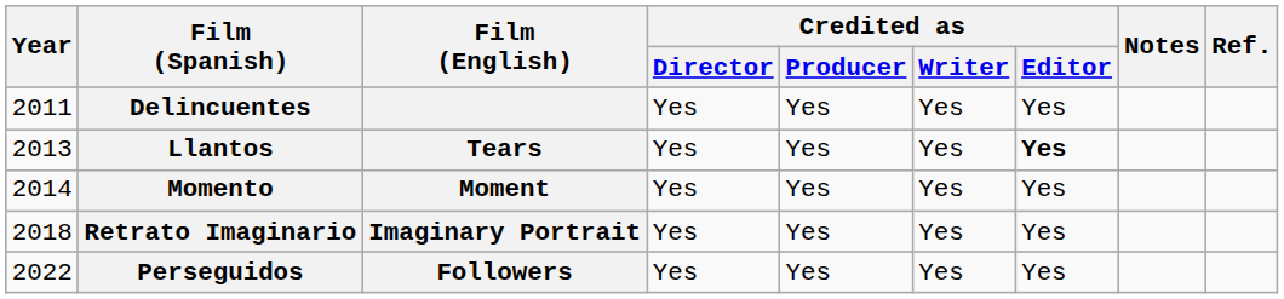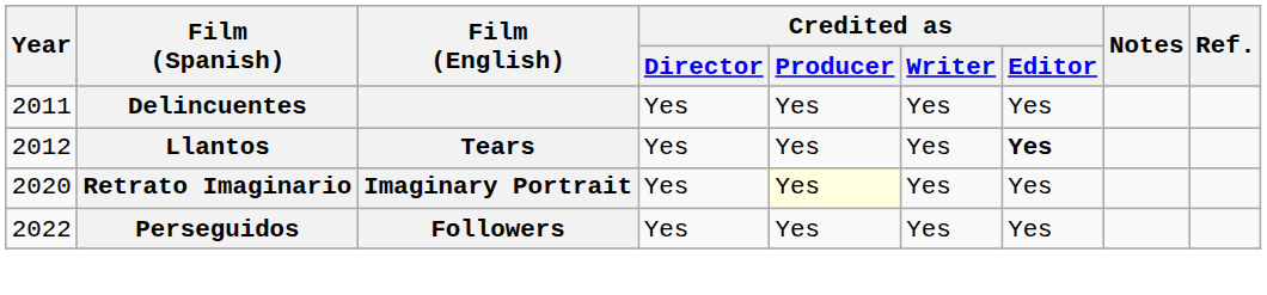Llantos | Year: 2013 -> 2012
- row: 2014 | Momento | Moment | Yes | Yes | Yes | Yes
Retrato Imaginario | Year: 2018 -> 2020
Retrato Imaginario | Credited as / Producer: no background -> lightyellow background
